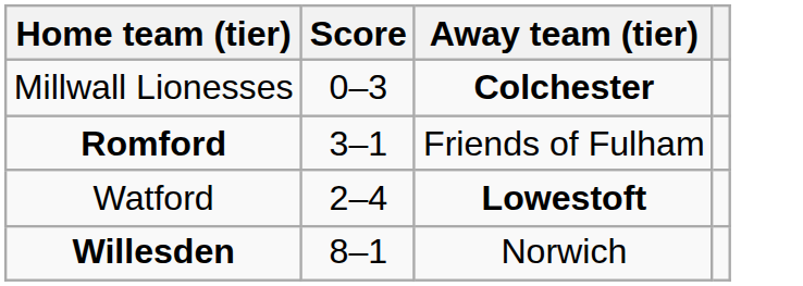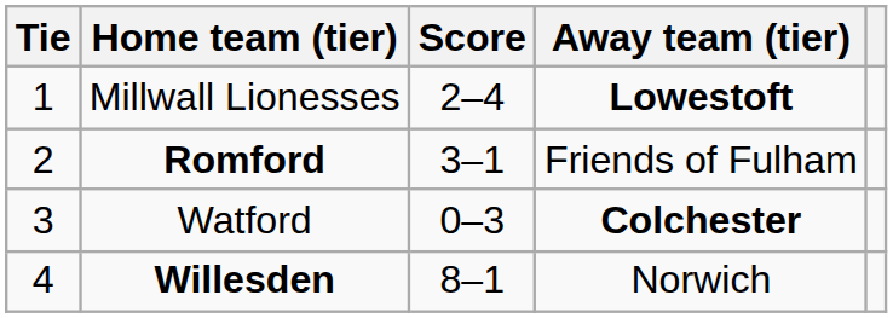+ column: Tie | 1 | 2 | 3 | 4
Millwall Lionesses | Score: 0–3 -> 2–4
Millwall Lionesses | Away team (tier): Colchester -> Lowestoft
Watford | Score: 2–4 -> 0–3
Watford | Away team (tier): Lowestoft -> Colchester
